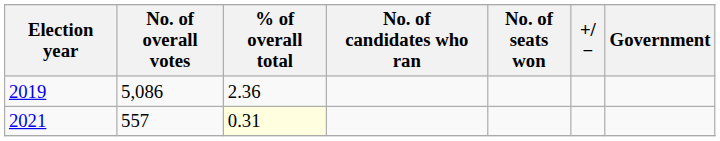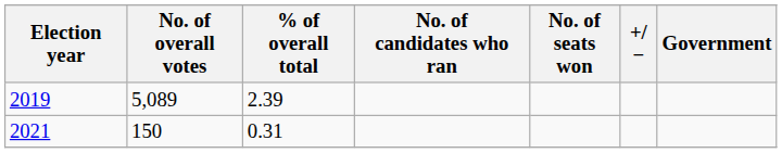2019 | No. of overall votes: 5,086 -> 5,089
2019 | % of overall total: 2.36 -> 2.39
2021 | No. of overall votes: 557 -> 150
2021 | % of overall total: lightyellow background -> no background
